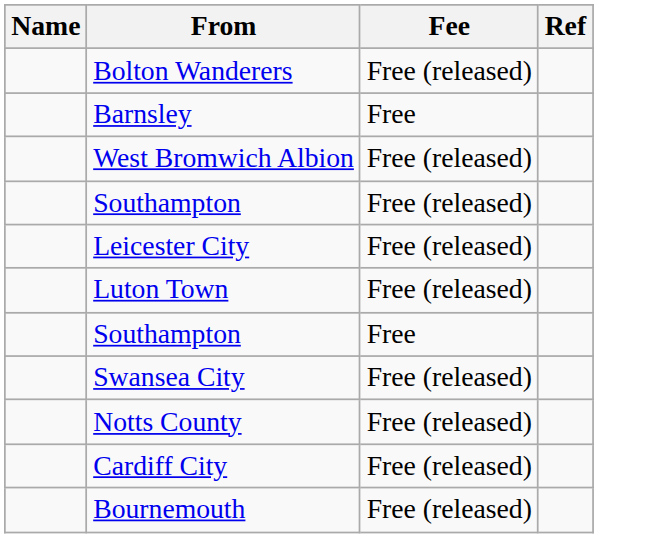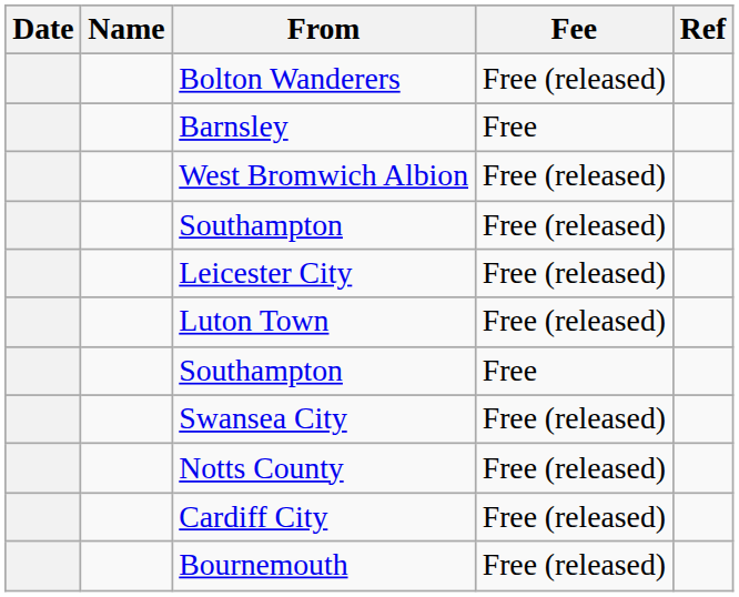+ column: Date
